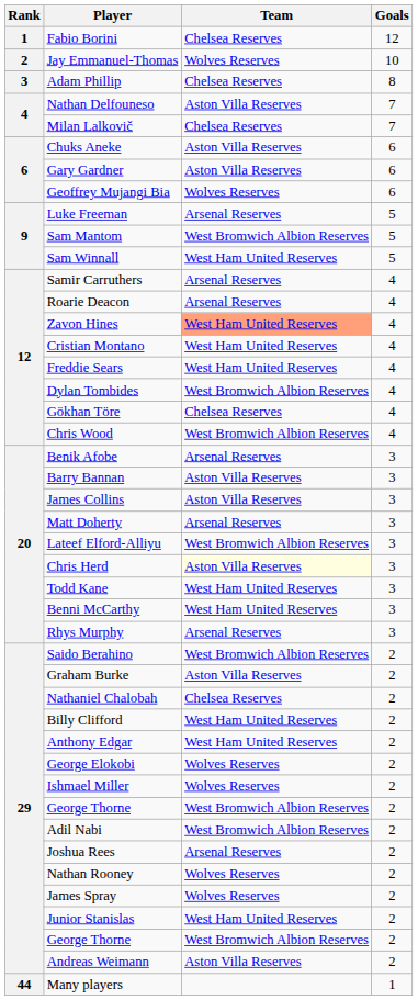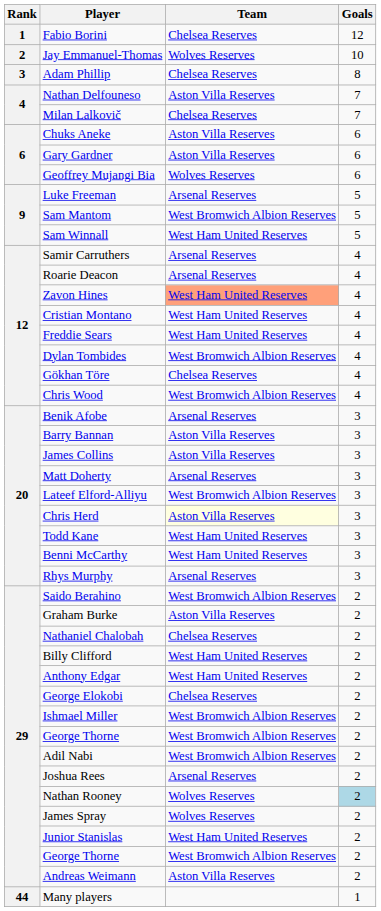George Elokobi | Team: Wolves Reserves -> Chelsea Reserves
Ishmael Miller | Team: Wolves Reserves -> West Bromwich Albion Reserves
Nathan Rooney | Goals: no background -> lightblue background
